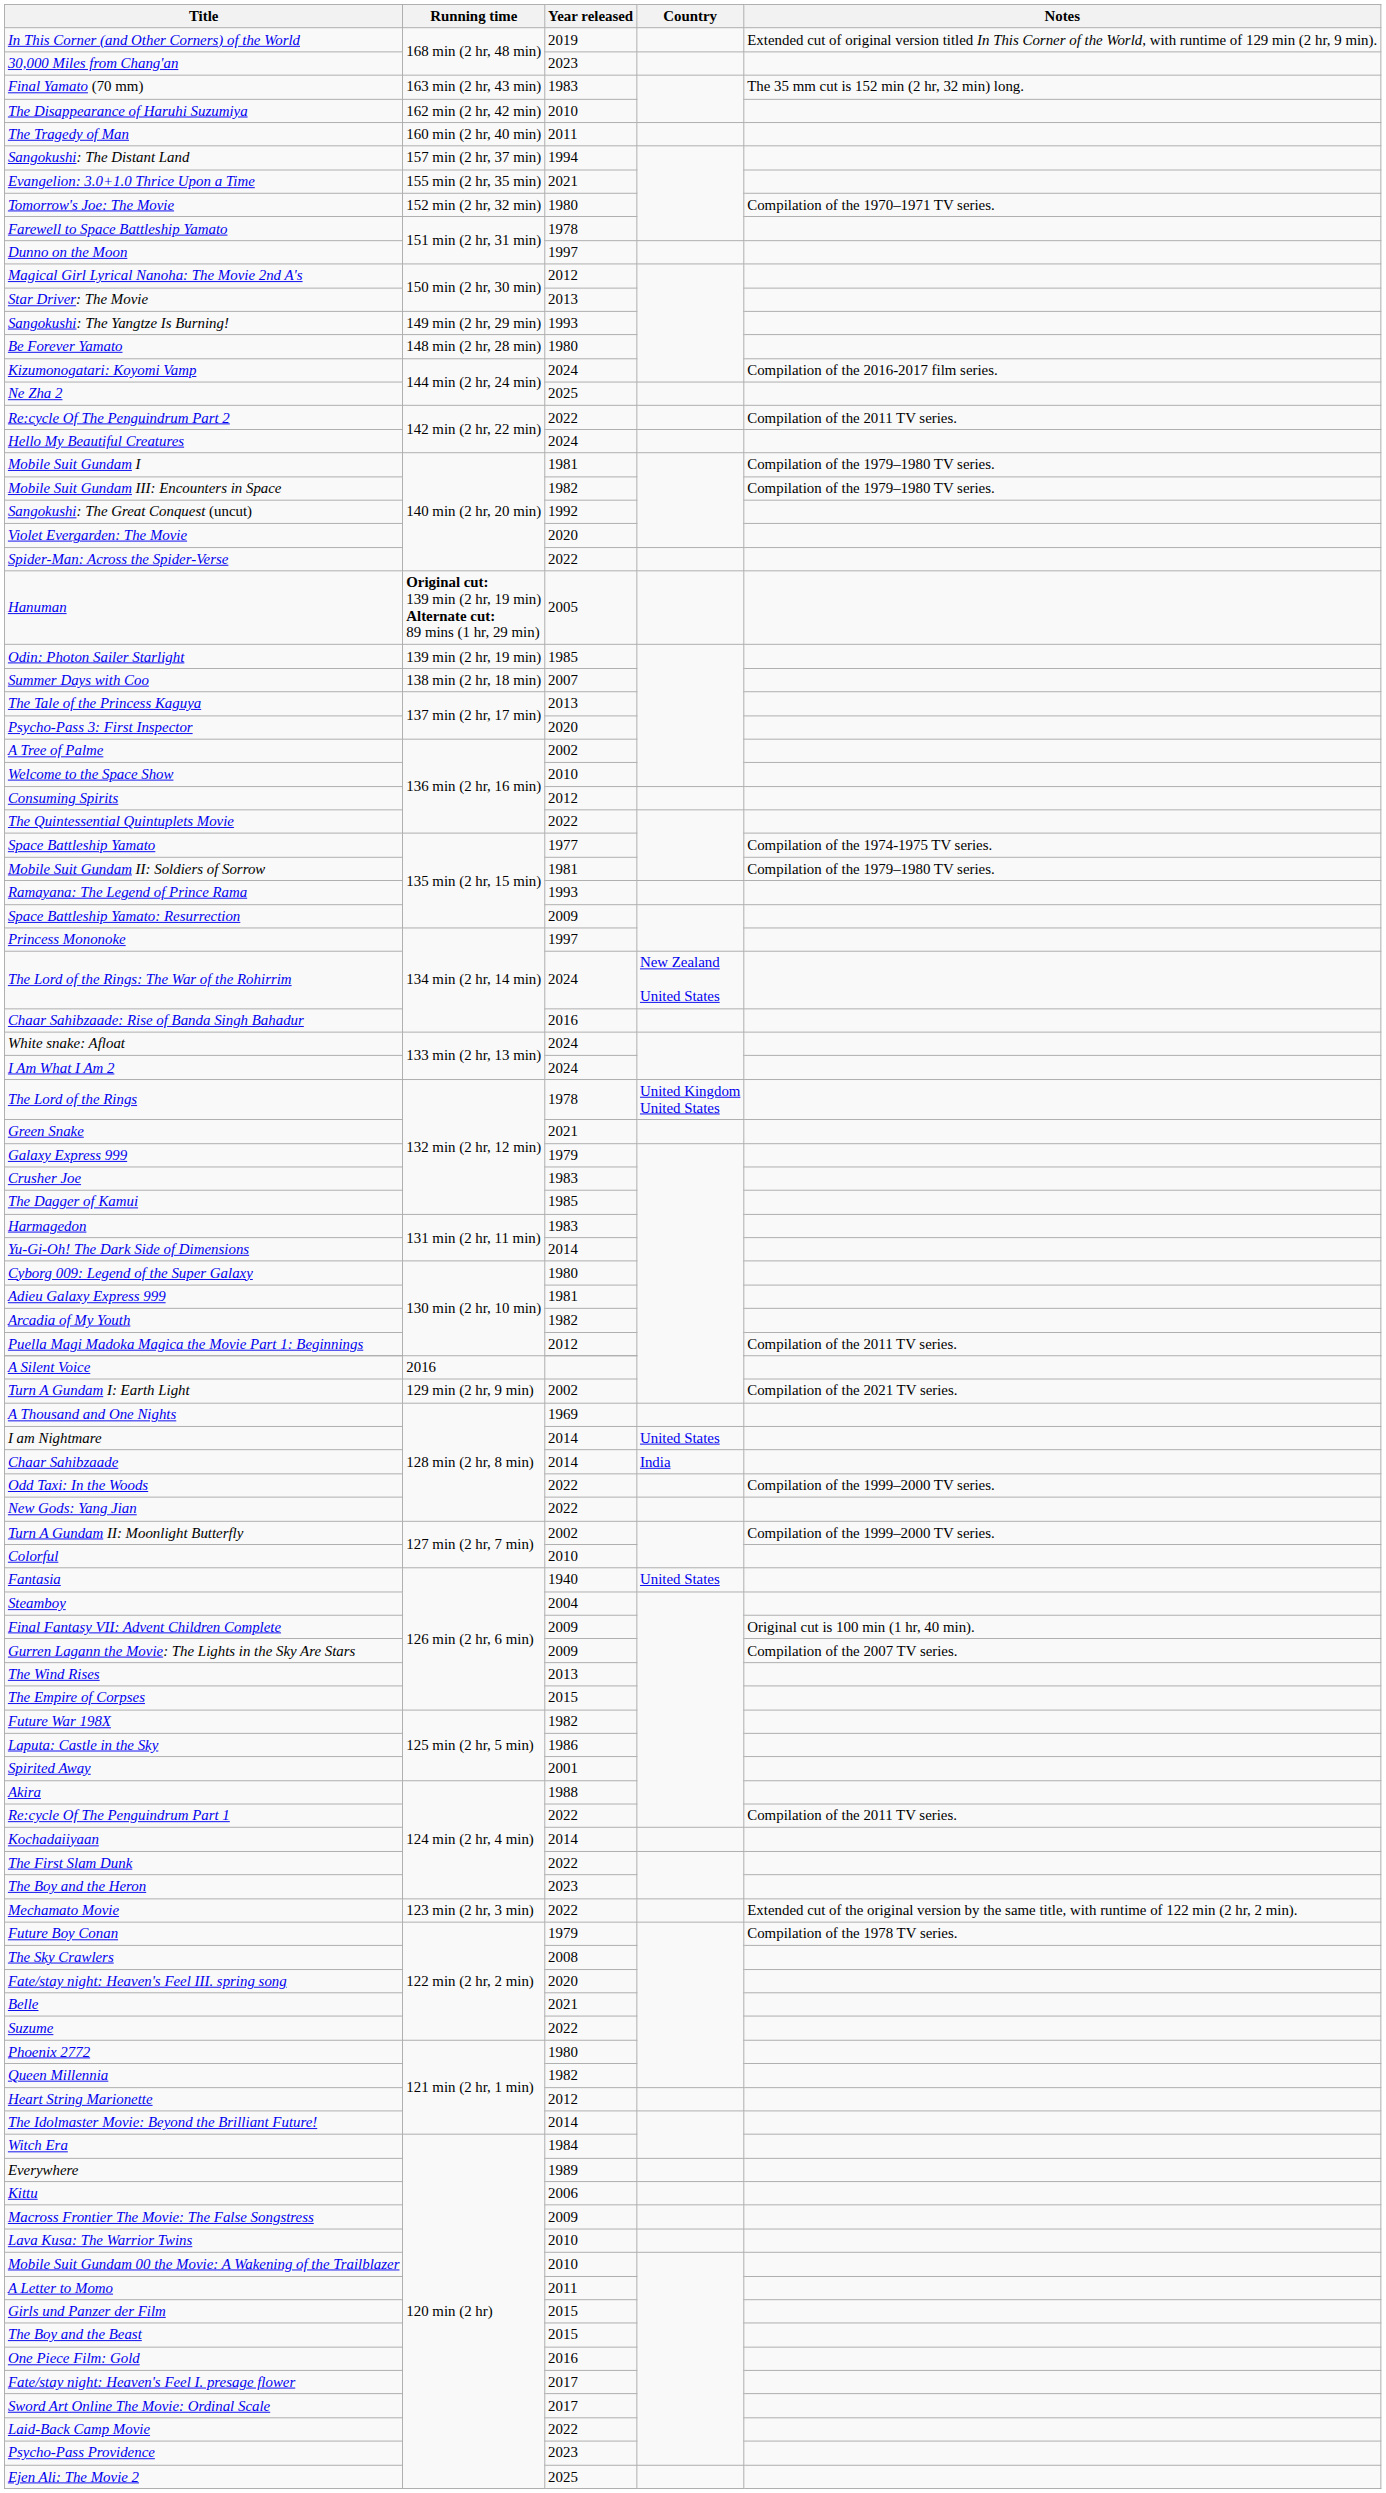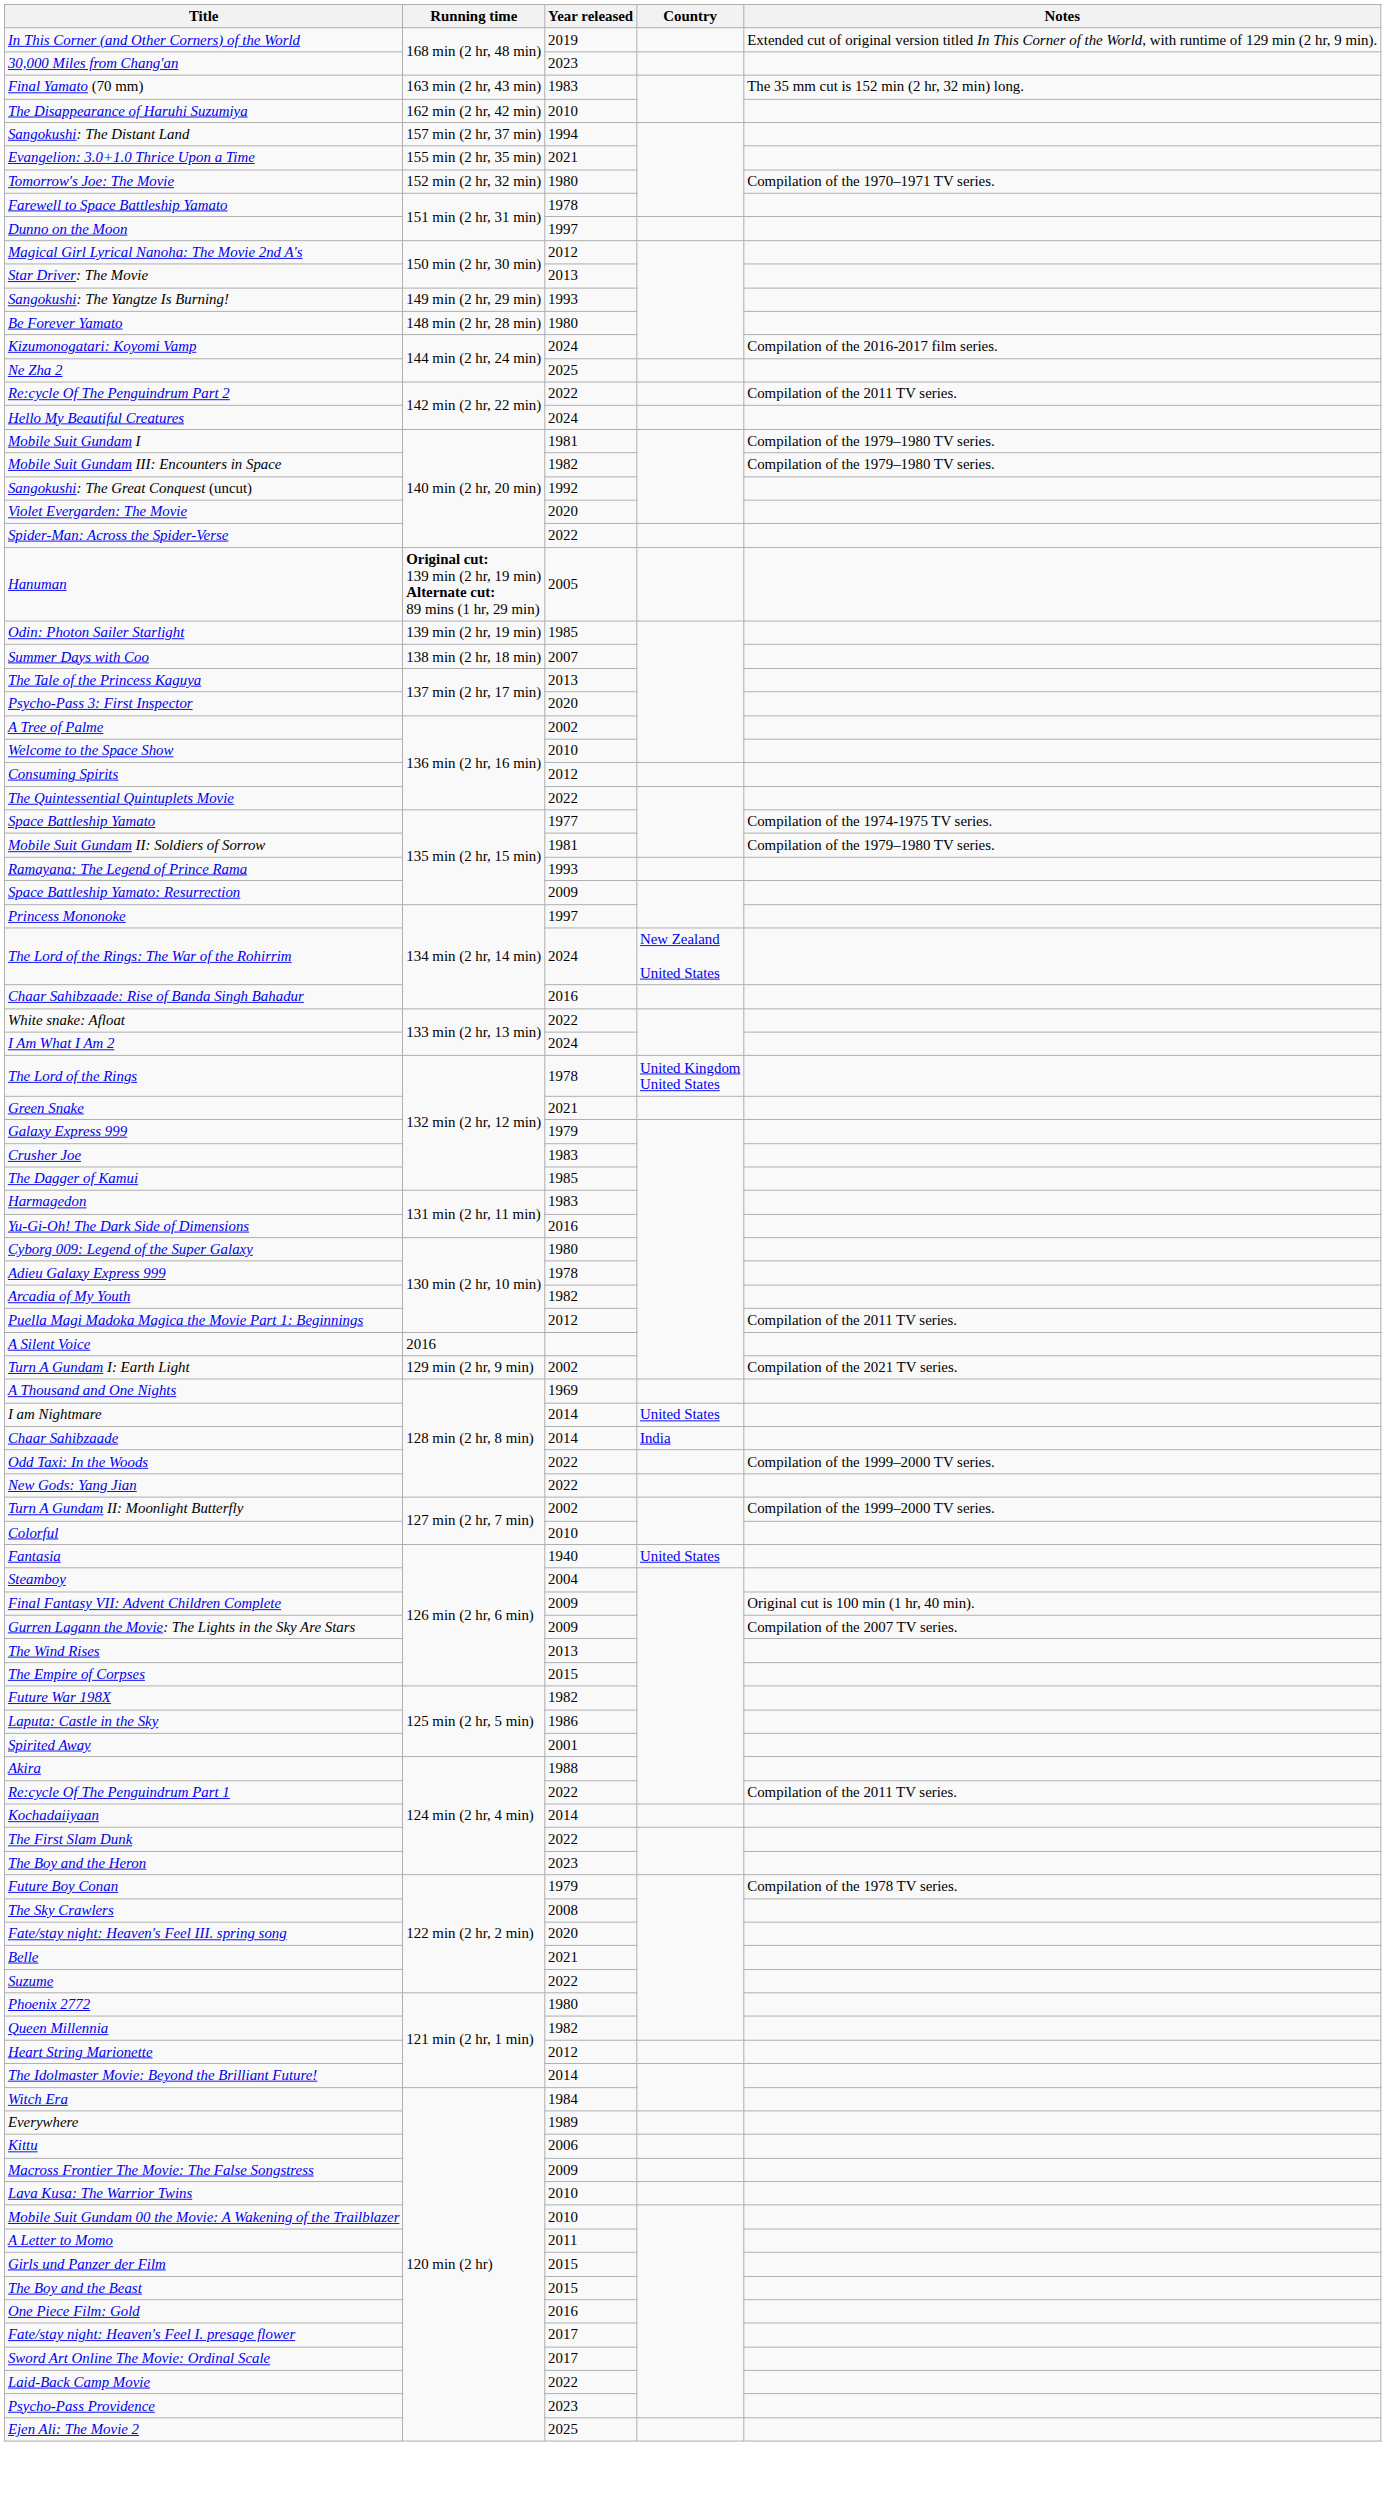- row: The Tragedy of Man | 160 min (2 hr, 40 min) | 2011
White snake: Afloat | Year released: 2024 -> 2022
Yu-Gi-Oh! The Dark Side of Dimensions | Year released: 2014 -> 2016
Adieu Galaxy Express 999 | Year released: 1981 -> 1978
- row: Mechamato Movie | 123 min (2 hr, 3 min) | 2022 | Extended cut of the original version by the same title, with runtime of 122 min (2 hr, 2 min).
